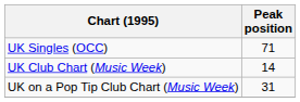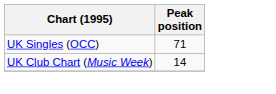- row: UK on a Pop Tip Club Chart (Music Week) | 31
